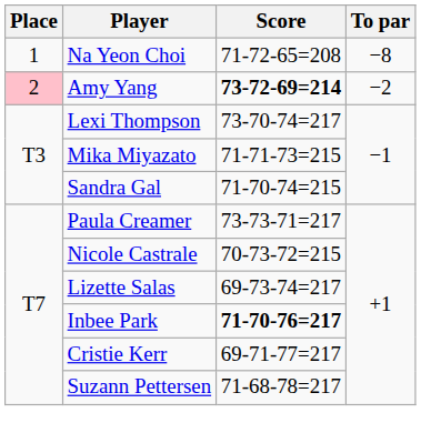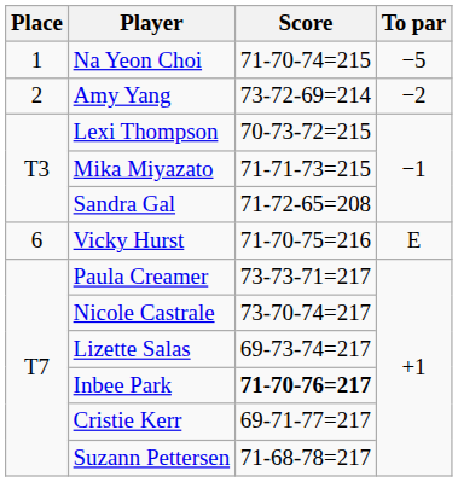Na Yeon Choi | Score: 71-72-65=208 -> 71-70-74=215
Na Yeon Choi | To par: −8 -> −5
Amy Yang | Place: pink background -> no background
Amy Yang | Score: bold -> normal
Lexi Thompson | Score: 73-70-74=217 -> 70-73-72=215
Sandra Gal | Score: 71-70-74=215 -> 71-72-65=208
+ row: 6 | Vicky Hurst | 71-70-75=216 | E
Nicole Castrale | Score: 70-73-72=215 -> 73-70-74=217
